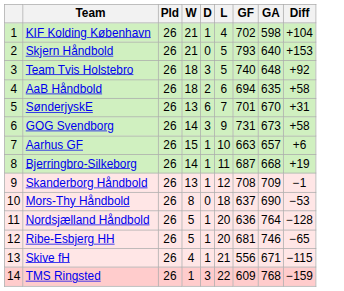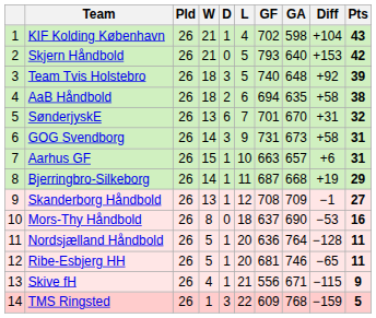+ column: Pts | 43 | 42 | 39 | 38 | 32 | 31 | 31 | 29 | 27 | 16 | 11 | 11 | 9 | 5
